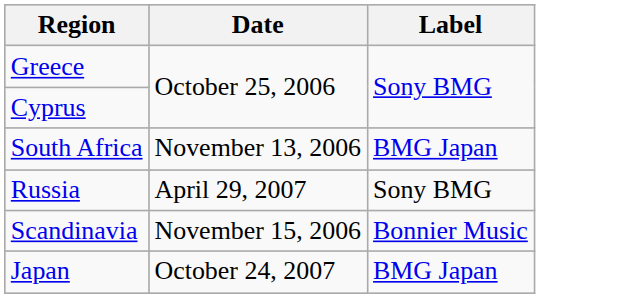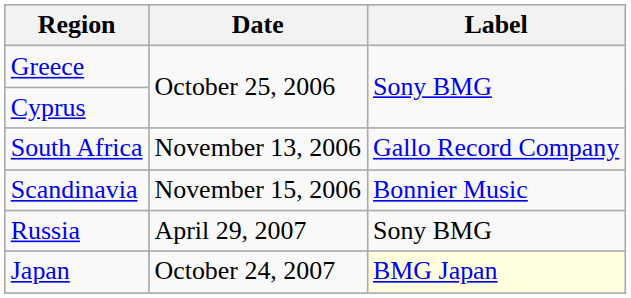South Africa | Label: BMG Japan -> Gallo Record Company
rows swapped: Scandinavia <-> Russia
Japan | Label: no background -> lightyellow background
